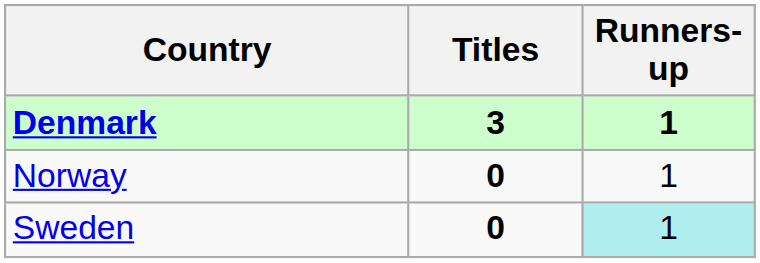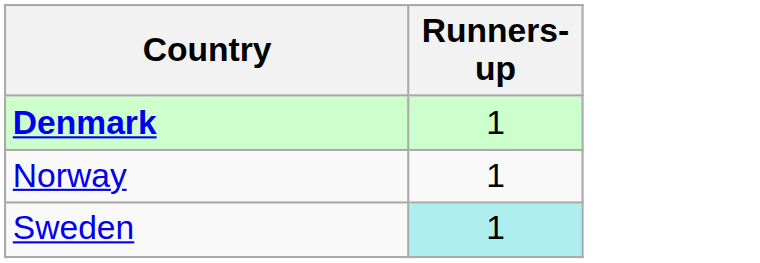- column: Titles | 3 | 0 | 0
Denmark | Runners-up: bold -> normal
